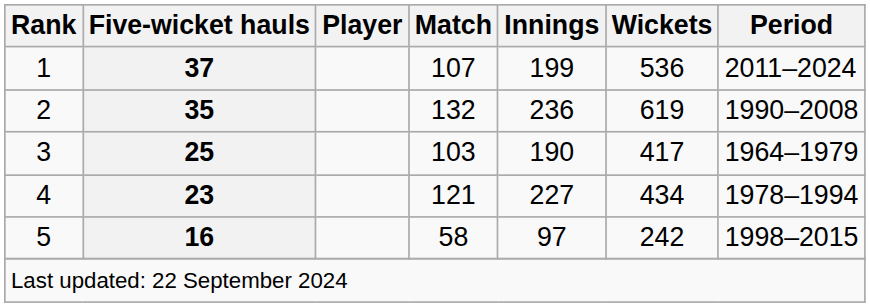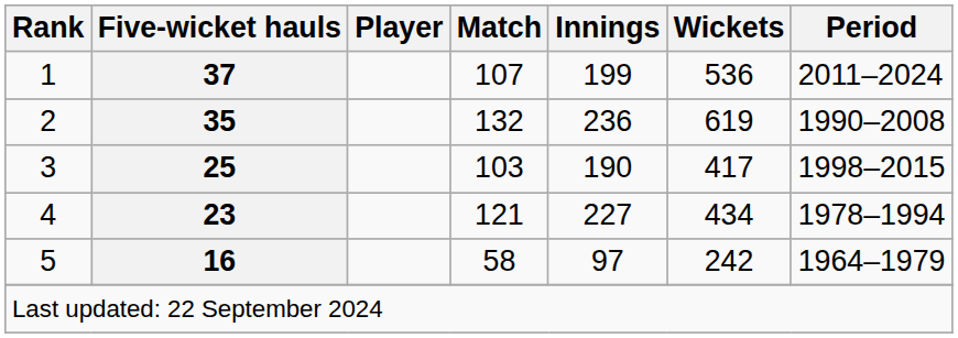3 | Period: 1964–1979 -> 1998–2015
5 | Period: 1998–2015 -> 1964–1979
